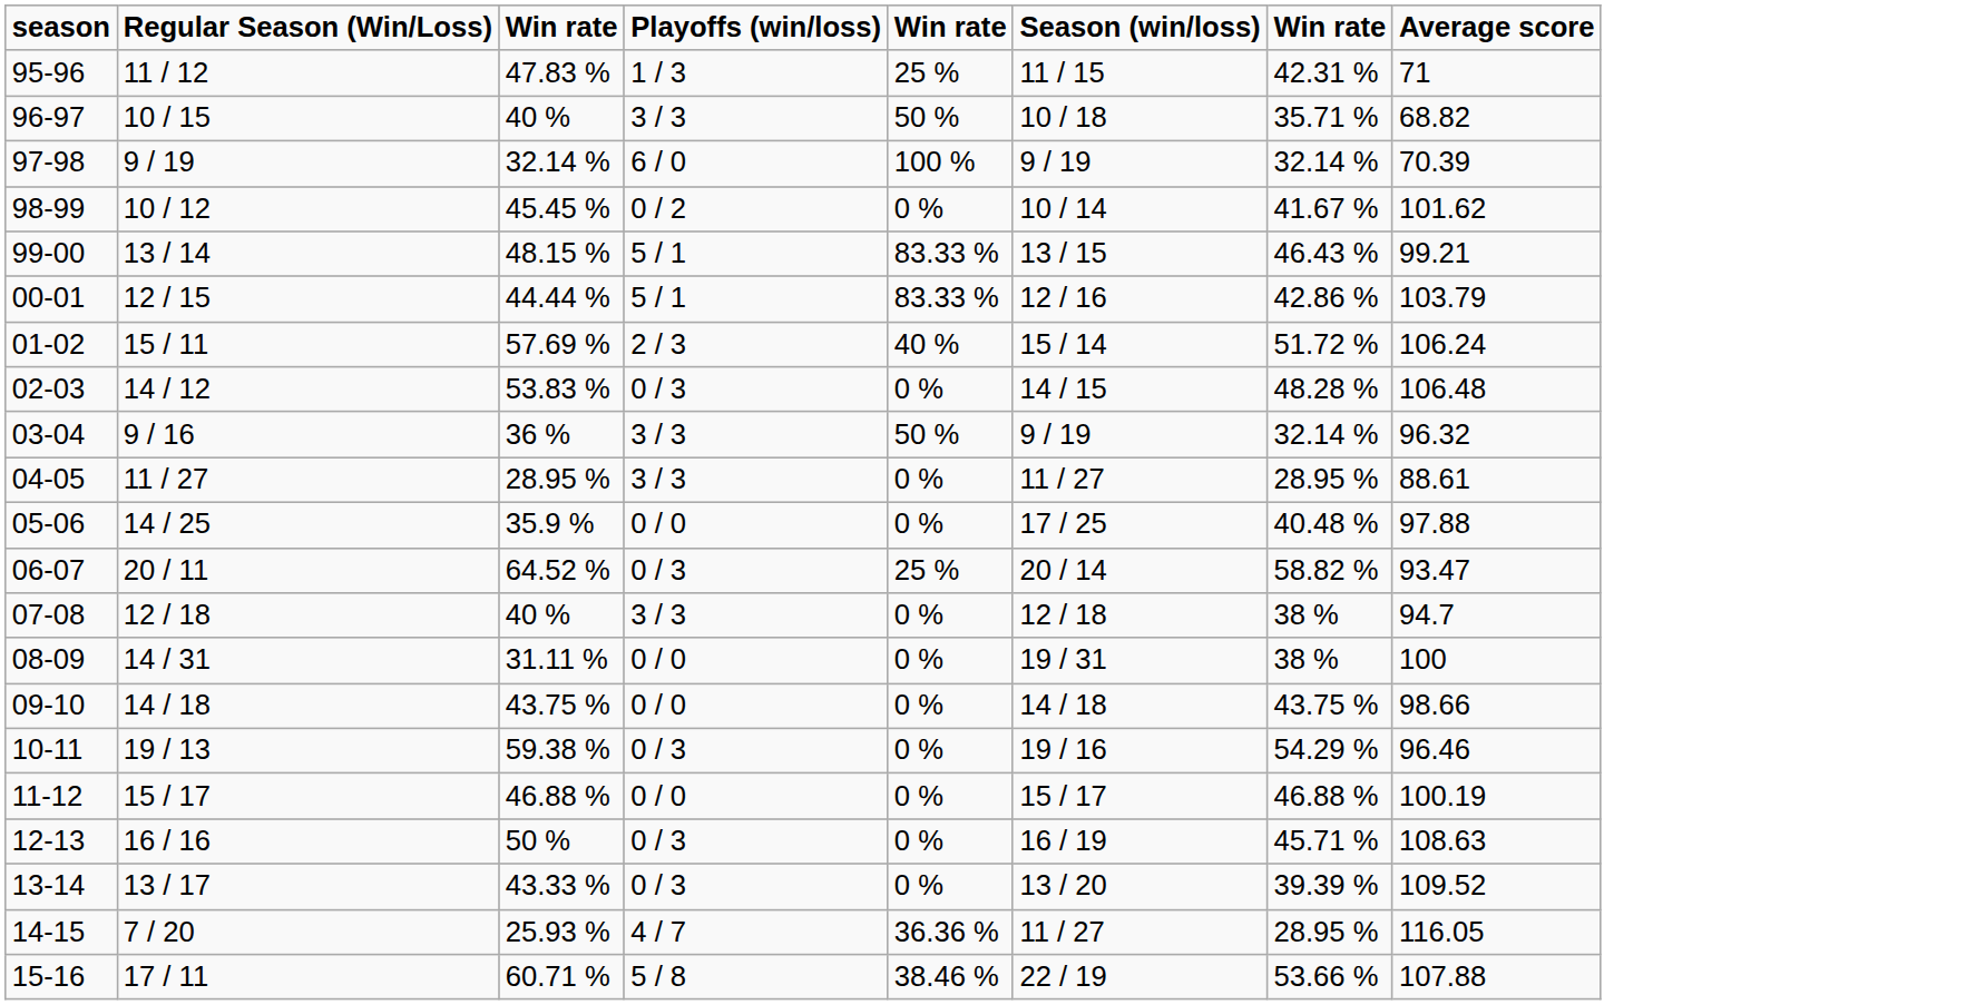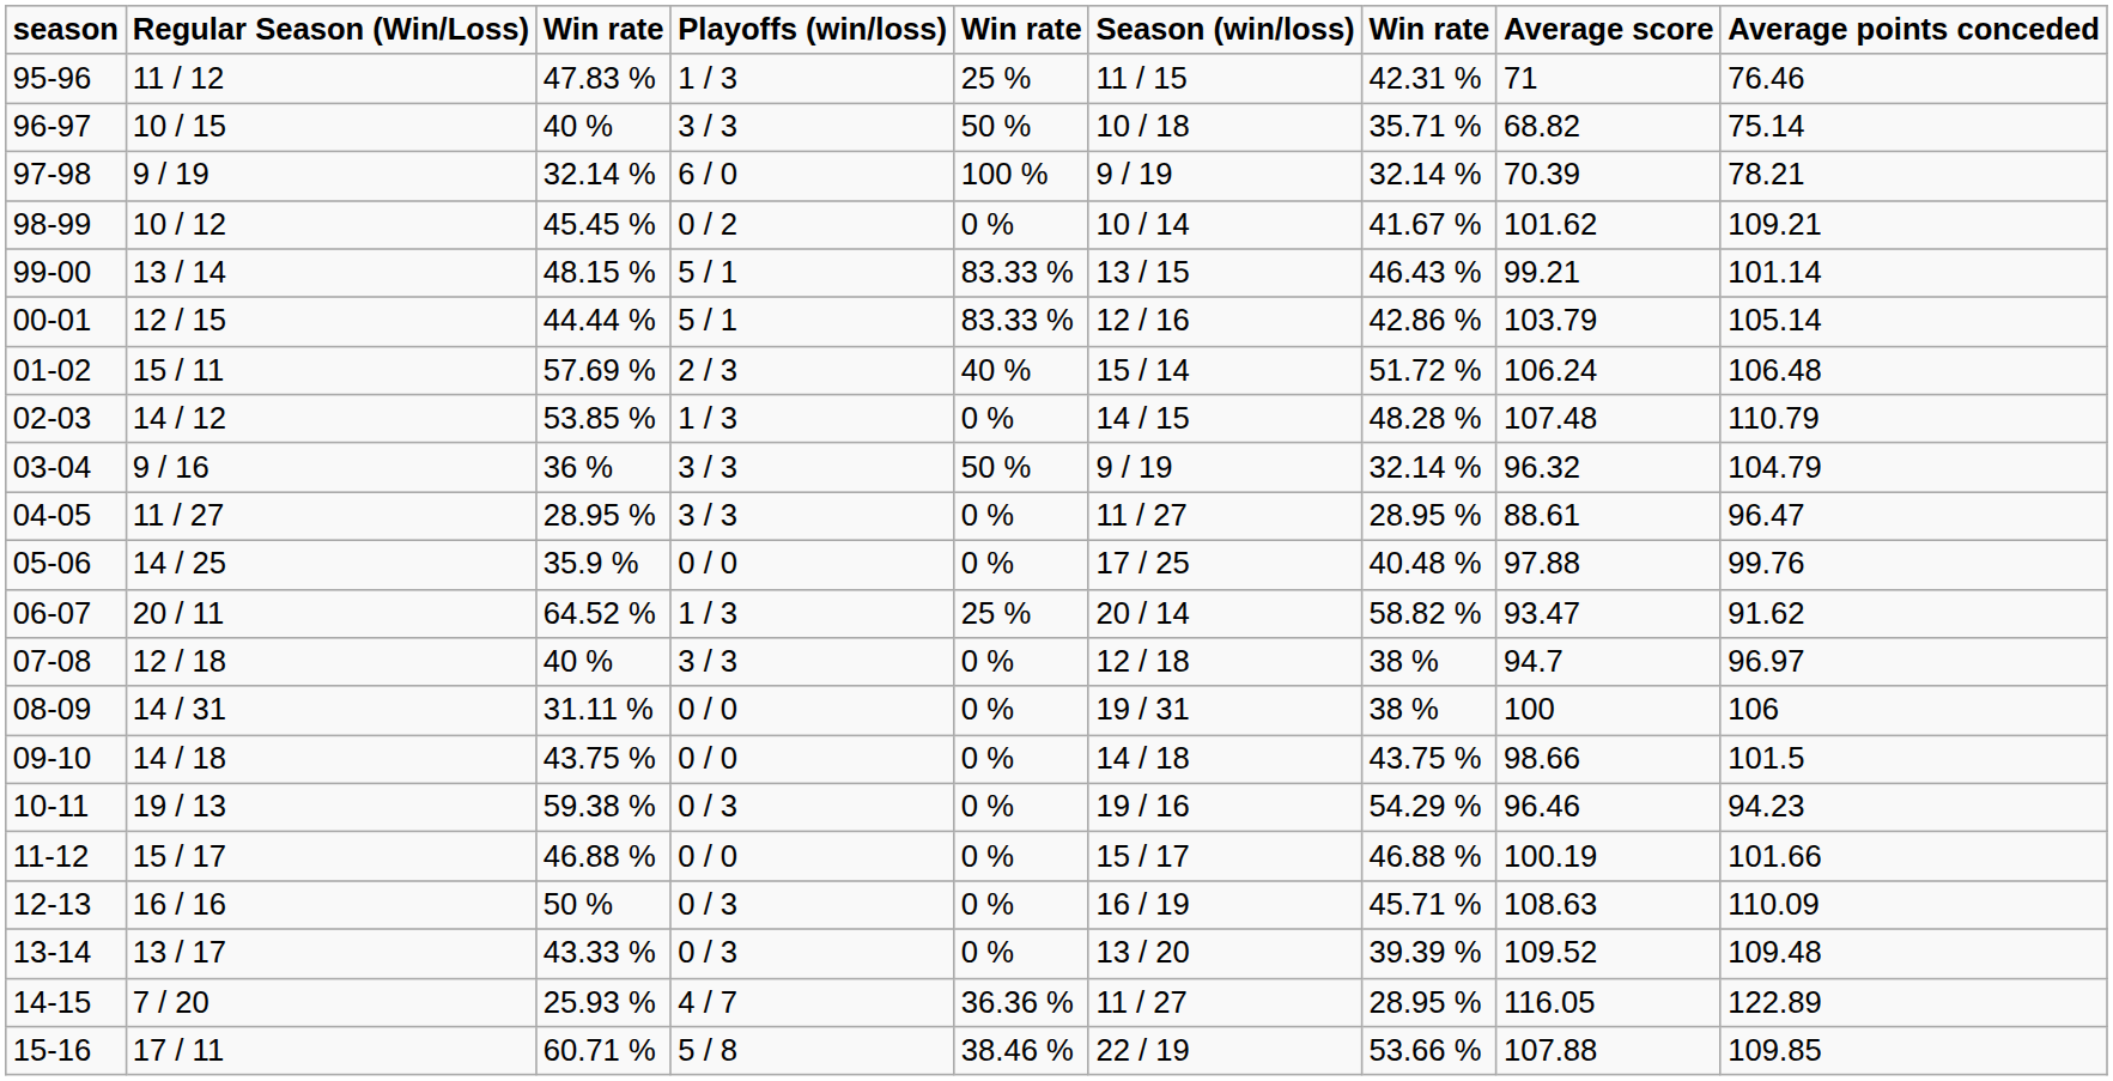+ column: Average points conceded | 76.46 | 75.14 | 78.21 | 109.21 | 101.14 | 105.14 | 106.48 | 110.79 | 104.79 | 96.47 | 99.76 | 91.62 | 96.97 | 106 | 101.5 | 94.23 | 101.66 | 110.09 | 109.48 | 122.89 | 109.85
02-03 | column 3: 53.83 % -> 53.85 %
02-03 | Playoffs (win/loss): 0 / 3 -> 1 / 3
02-03 | Average score: 106.48 -> 107.48
06-07 | Playoffs (win/loss): 0 / 3 -> 1 / 3
